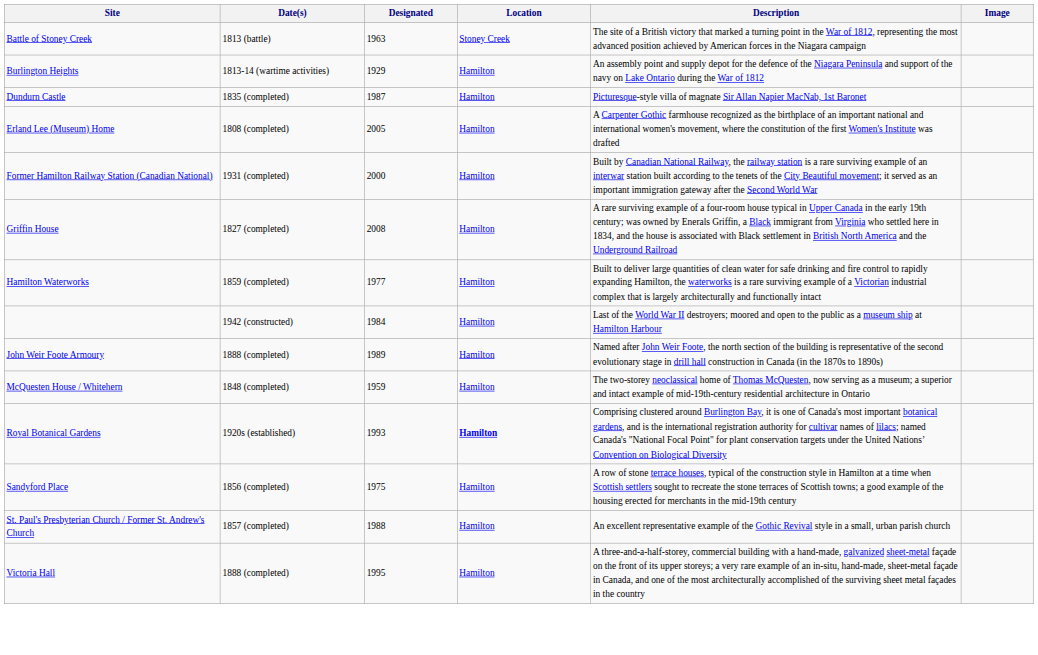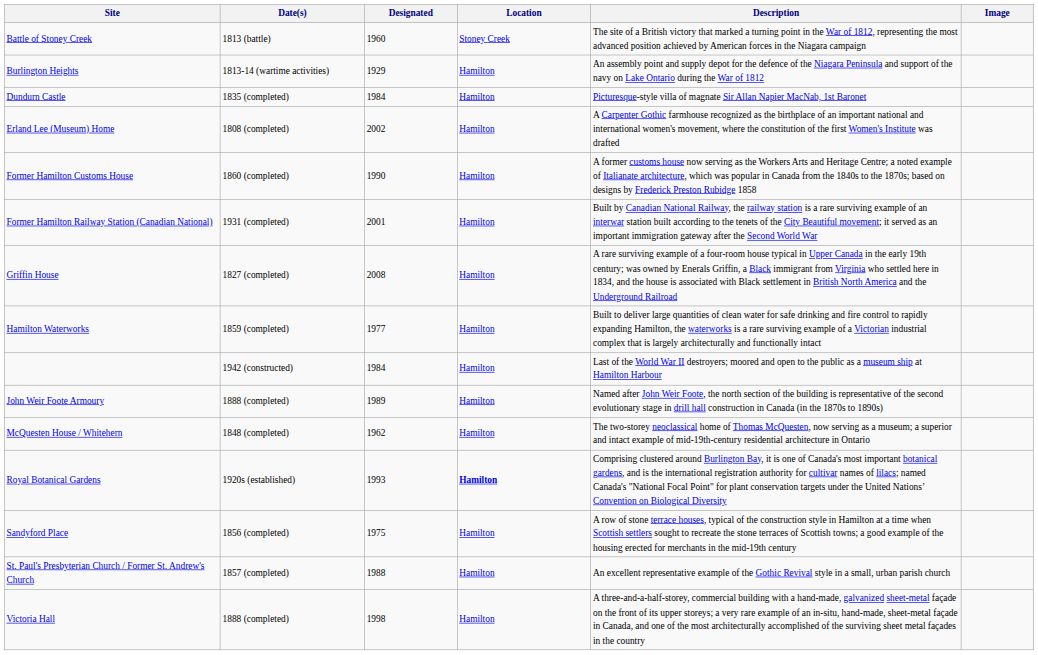Battle of Stoney Creek | Designated: 1963 -> 1960
Dundurn Castle | Designated: 1987 -> 1984
Erland Lee (Museum) Home | Designated: 2005 -> 2002
+ row: Former Hamilton Customs House | 1860 (completed) | 1990 | Hamilton | A former customs house now serving as the Workers Arts and Heritage Centre; a noted example of Italianate architecture, which was popular in Canada from the 1840s to the 1870s; based on designs by Frederick Preston Rubidge 1858
Former Hamilton Railway Station (Canadian National) | Designated: 2000 -> 2001
McQuesten House / Whitehern | Designated: 1959 -> 1962
Victoria Hall | Designated: 1995 -> 1998
